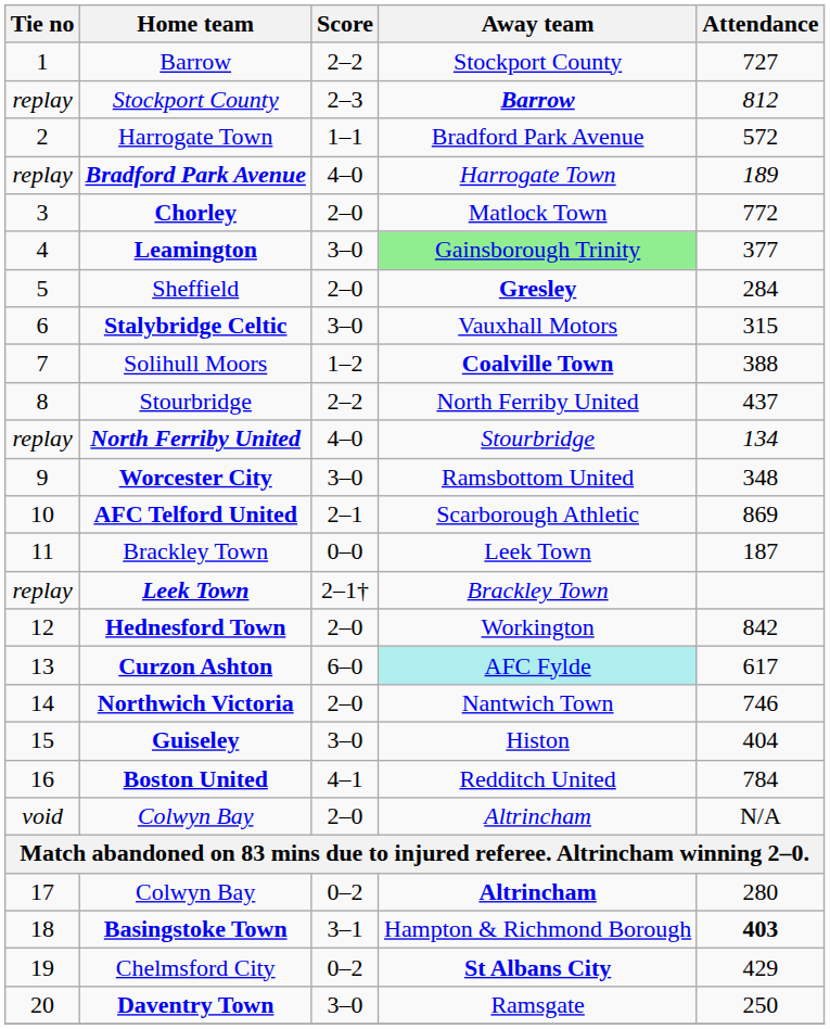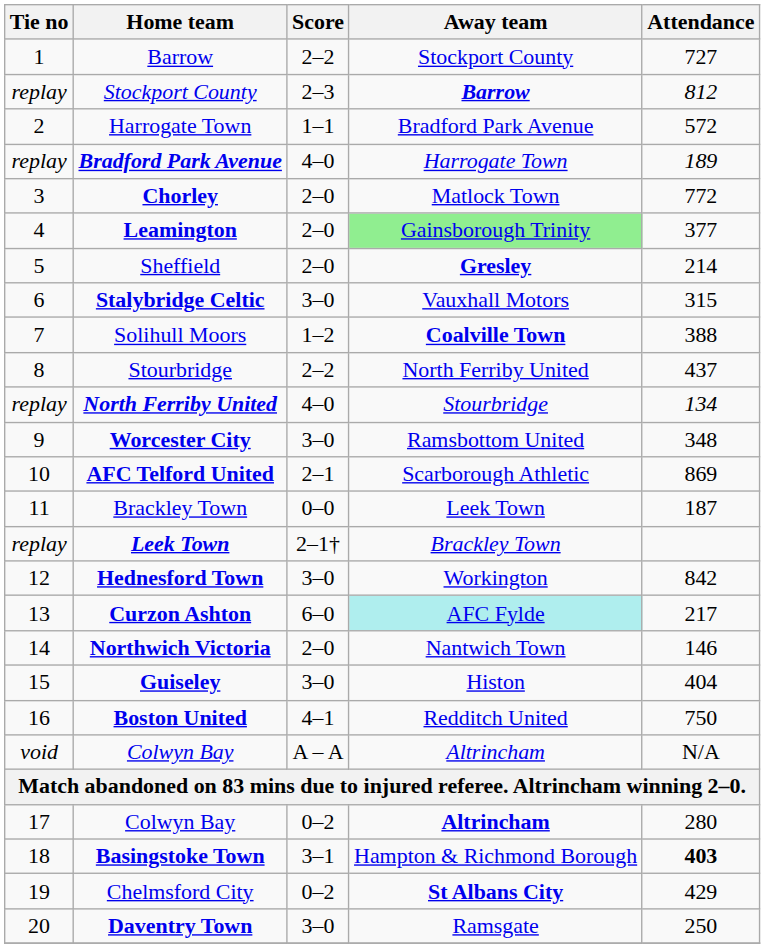Leamington | Score: 3–0 -> 2–0
Sheffield | Attendance: 284 -> 214
Hednesford Town | Score: 2–0 -> 3–0
Curzon Ashton | Attendance: 617 -> 217
Northwich Victoria | Attendance: 746 -> 146
Boston United | Attendance: 784 -> 750
void / Colwyn Bay | Score: 2–0 -> A – A
